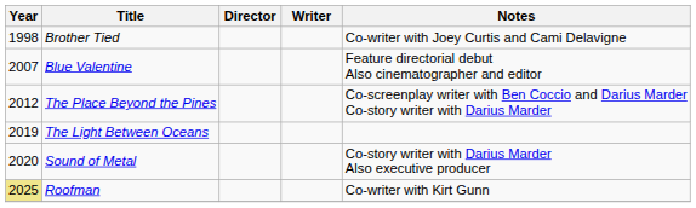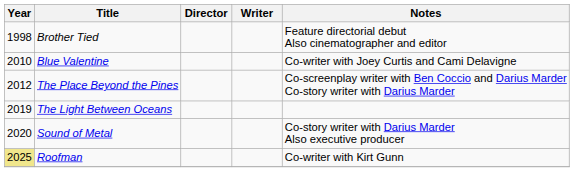Brother Tied | Notes: Co-writer with Joey Curtis and Cami Delavigne -> Feature directorial debut Also cinematographer and editor
Blue Valentine | Year: 2007 -> 2010
Blue Valentine | Notes: Feature directorial debut Also cinematographer and editor -> Co-writer with Joey Curtis and Cami Delavigne
